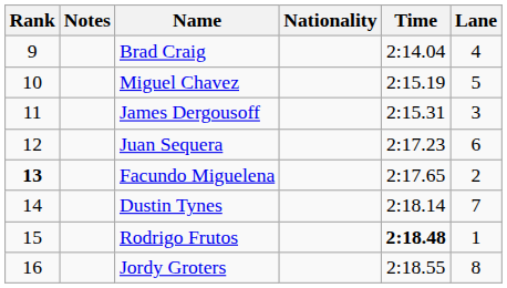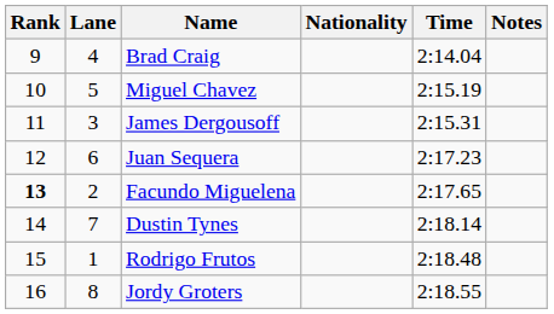columns swapped: Lane <-> Notes
Rodrigo Frutos | Time: bold -> normal
